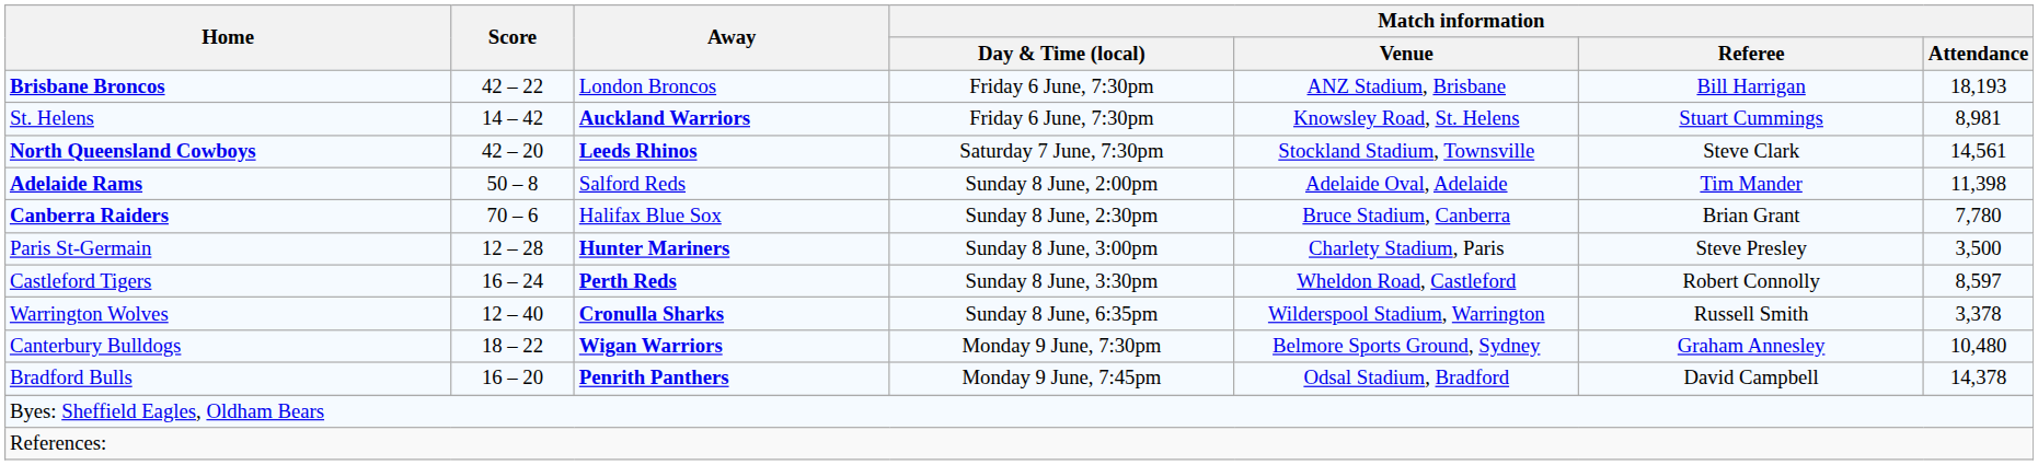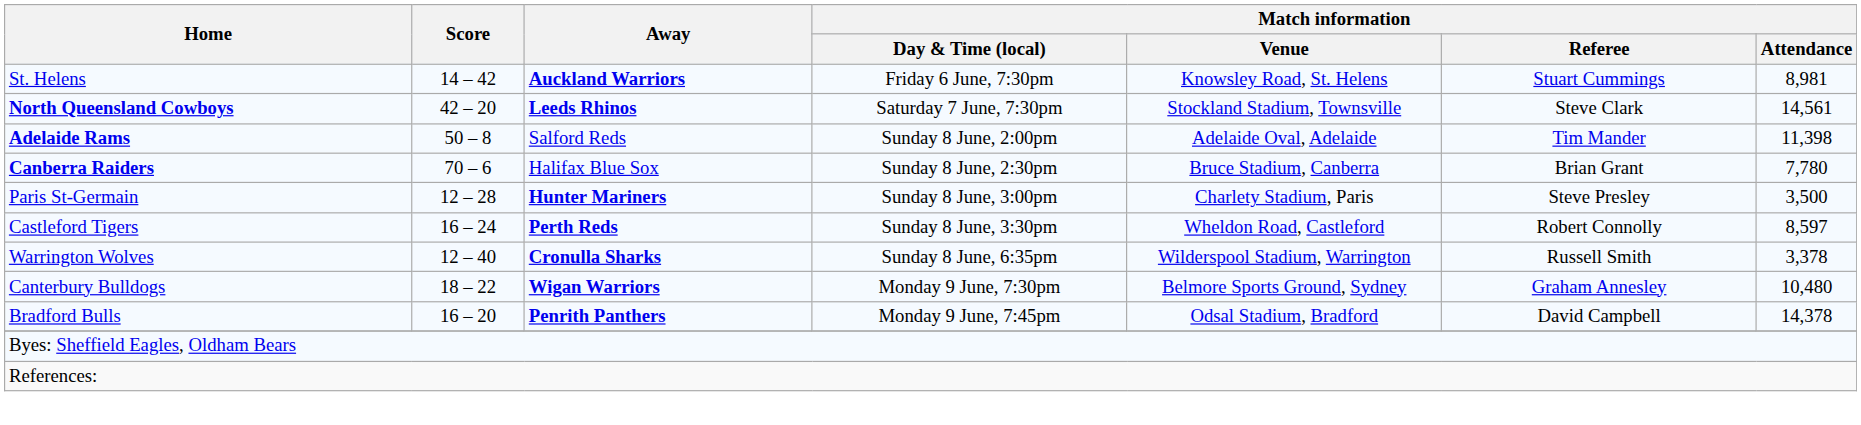- row: Brisbane Broncos | 42 – 22 | London Broncos | Friday 6 June, 7:30pm | ANZ Stadium, Brisbane | Bill Harrigan | 18,193
